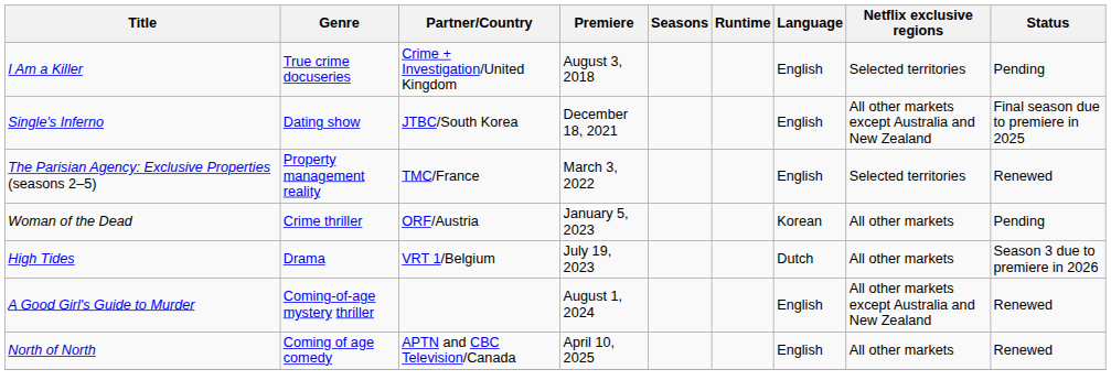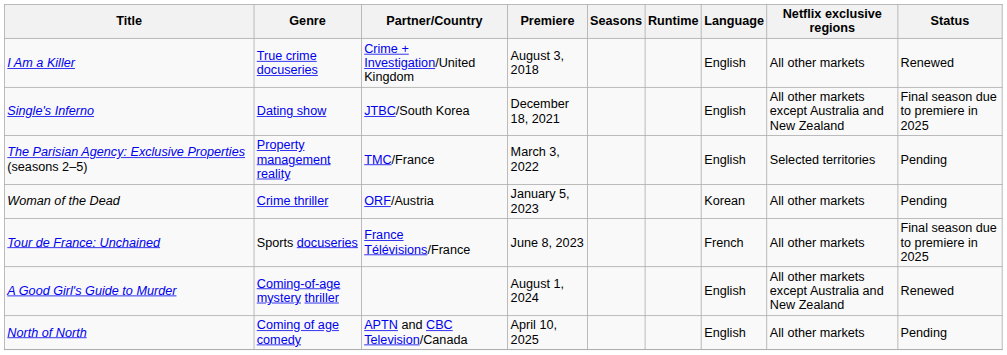I Am a Killer | Netflix exclusive regions: Selected territories -> All other markets
I Am a Killer | Status: Pending -> Renewed
The Parisian Agency: Exclusive Properties (seasons 2–5) | Status: Renewed -> Pending
+ row: Tour de France: Unchained | Sports docuseries | France Télévisions/France | June 8, 2023 | French | All other markets | Final season due to premiere in 2025
- row: High Tides | Drama | VRT 1/Belgium | July 19, 2023 | Dutch | All other markets | Season 3 due to premiere in 2026
North of North | Status: Renewed -> Pending
